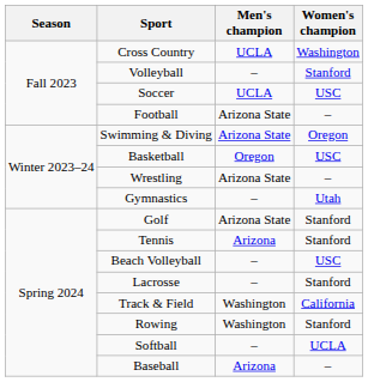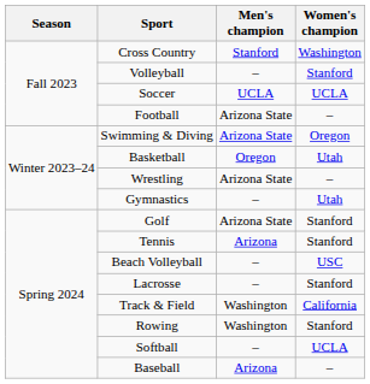Cross Country | Men's champion: UCLA -> Stanford
Soccer | Women's champion: USC -> UCLA
Basketball | Women's champion: USC -> Utah
